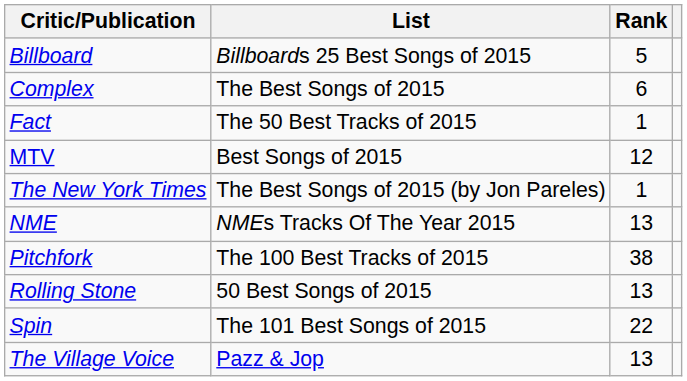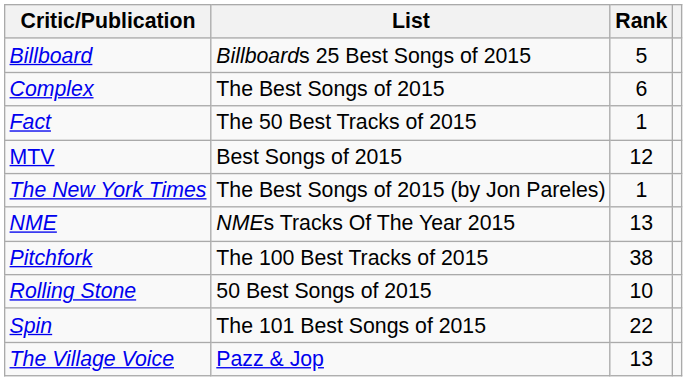Rolling Stone | Rank: 13 -> 10
